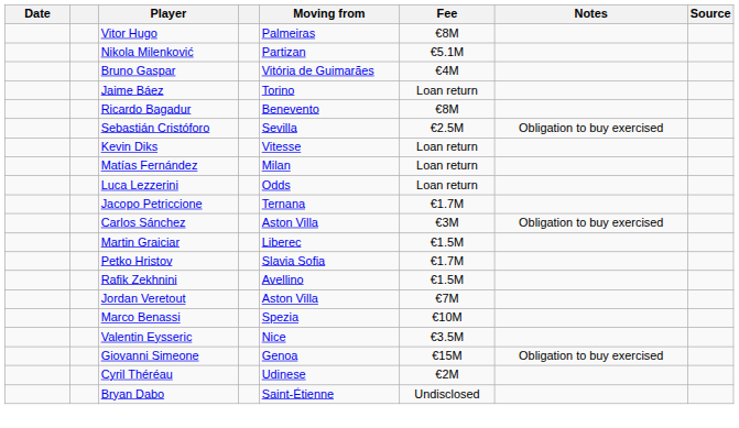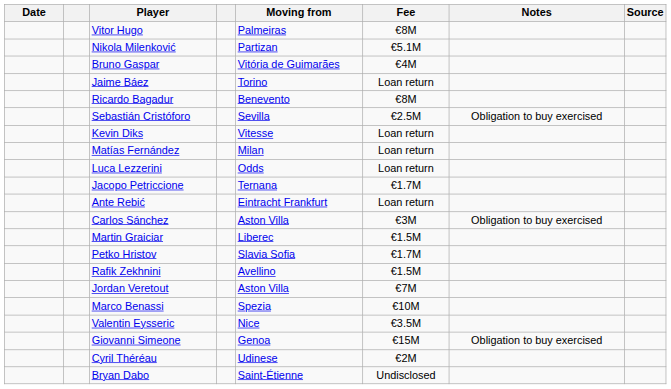+ row: Ante Rebić | Eintracht Frankfurt | Loan return
